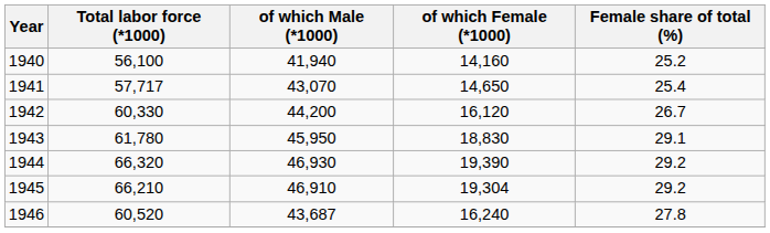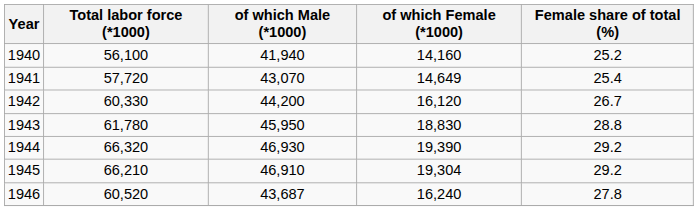1941 | Total labor force (*1000): 57,717 -> 57,720
1941 | of which Female (*1000): 14,650 -> 14,649
1943 | Female share of total (%): 29.1 -> 28.8
